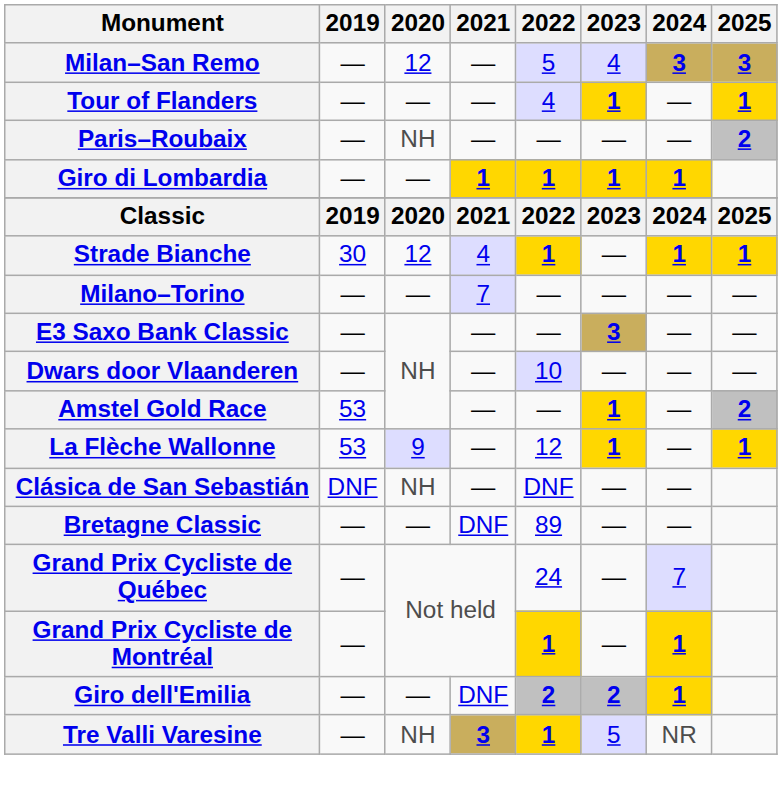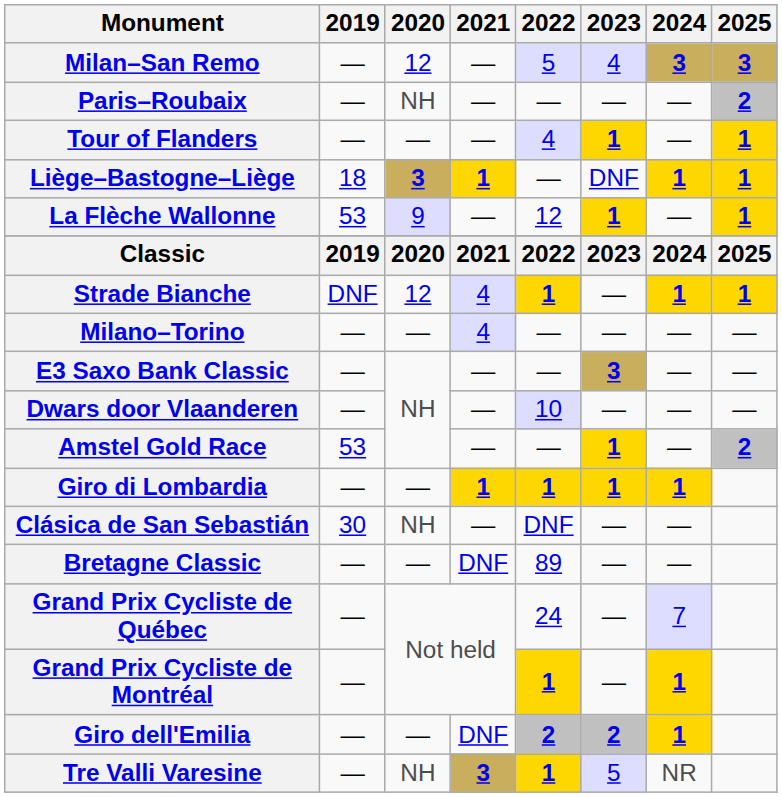rows swapped: Tour of Flanders <-> Paris–Roubaix
+ row: Liège–Bastogne–Liège | 18 | 3 | 1 | — | DNF | 1 | 1
rows swapped: Giro di Lombardia <-> La Flèche Wallonne
Strade Bianche | 2019: 30 -> DNF
Milano–Torino | 2021: 7 -> 4
Clásica de San Sebastián | 2019: DNF -> 30
